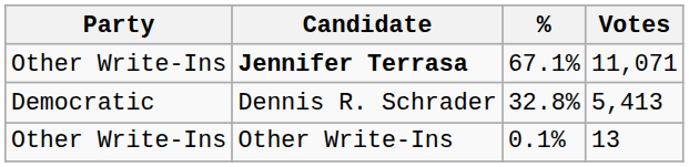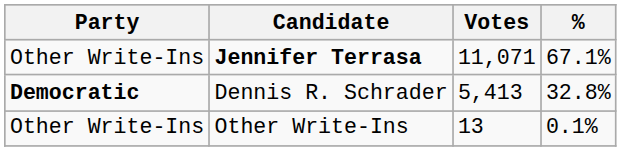columns swapped: Votes <-> %
Dennis R. Schrader | Party: normal -> bold
